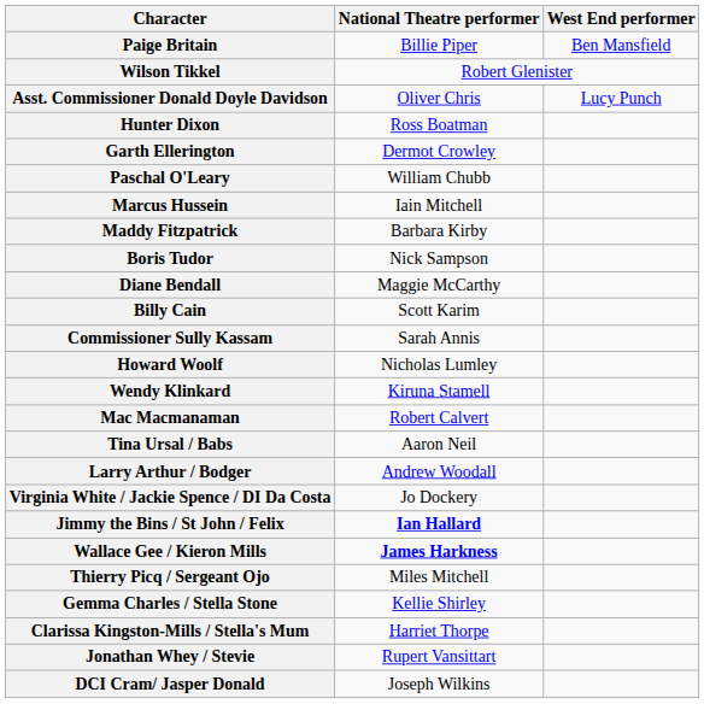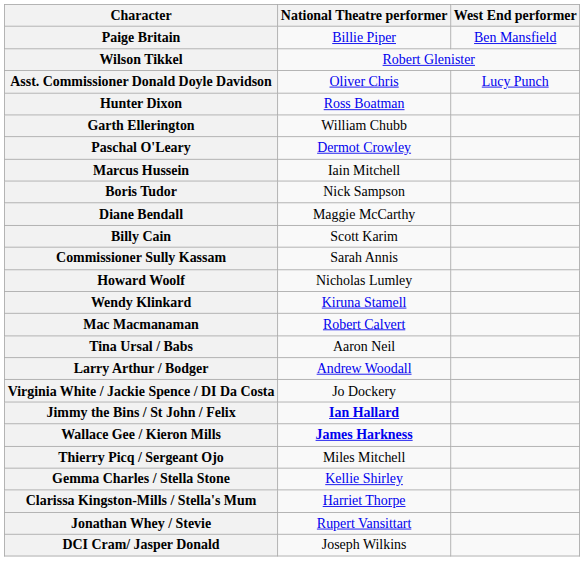Garth Ellerington | National Theatre performer: Dermot Crowley -> William Chubb
Paschal O'Leary | National Theatre performer: William Chubb -> Dermot Crowley
- row: Maddy Fitzpatrick | Barbara Kirby
